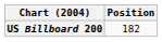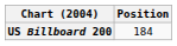US Billboard 200 | Position: 182 -> 184
